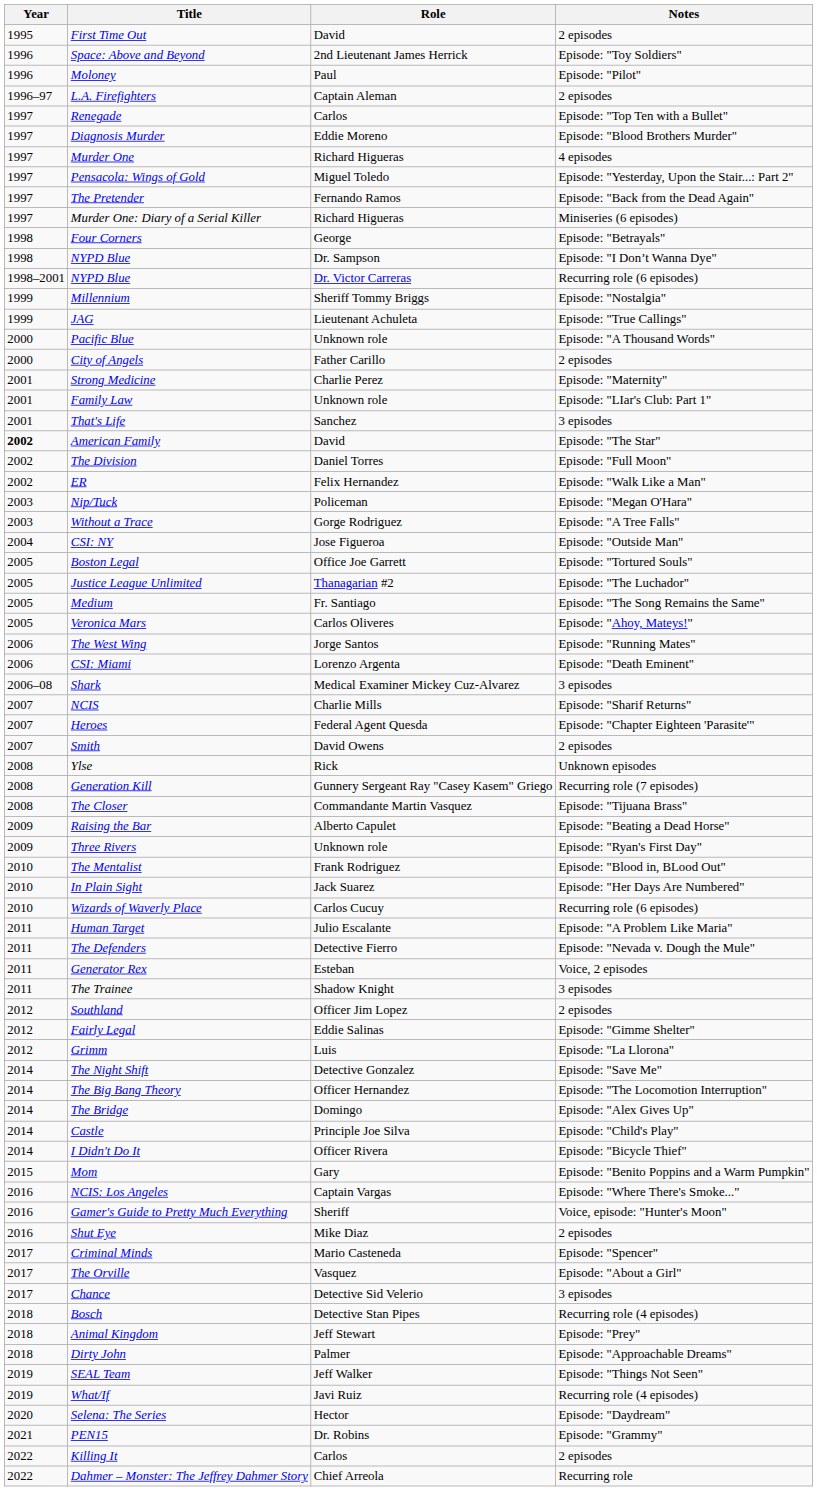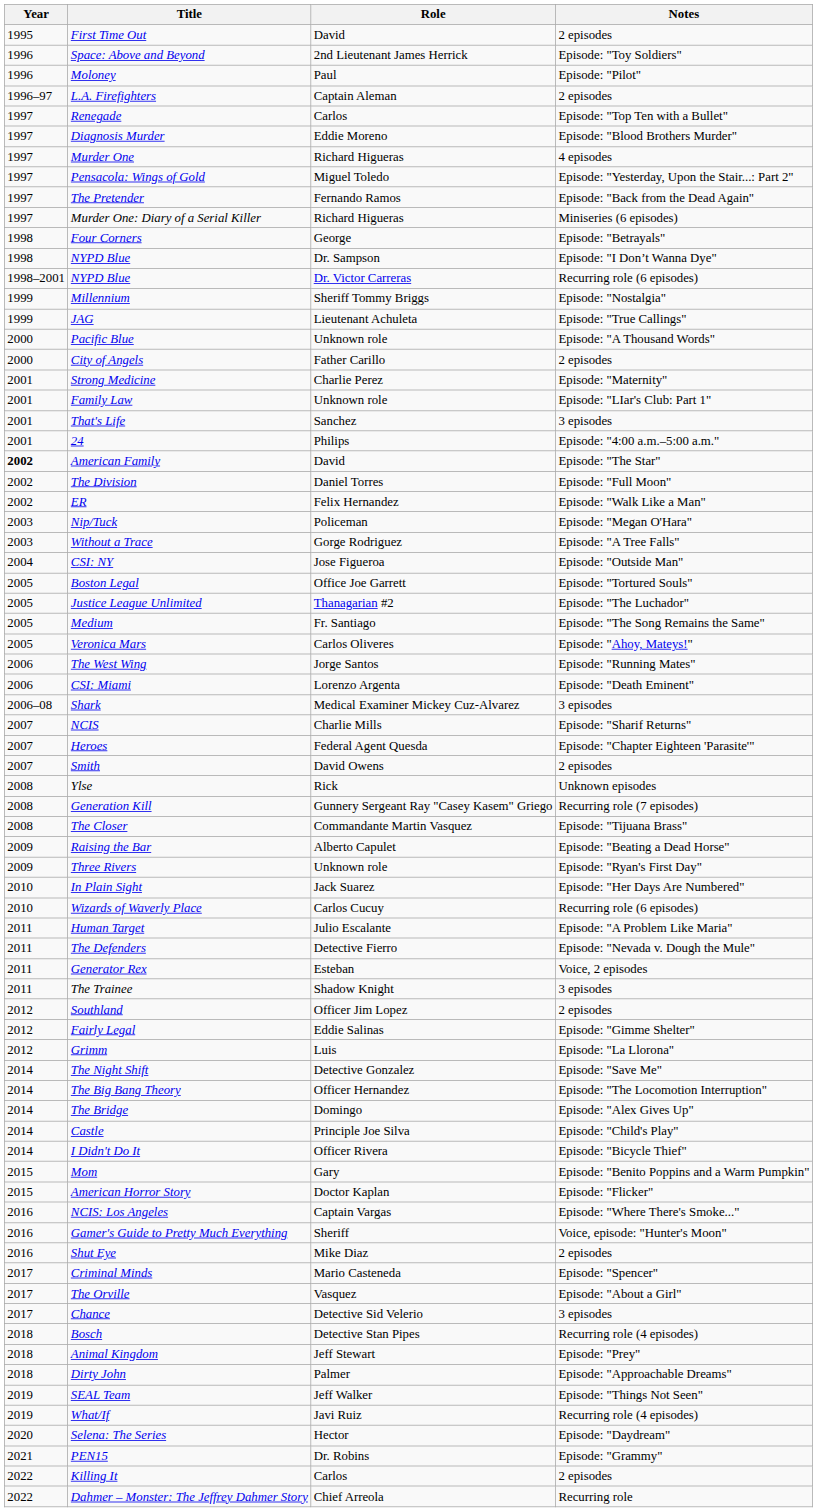+ row: 2001 | 24 | Philips | Episode: "4:00 a.m.–5:00 a.m."
- row: 2010 | The Mentalist | Frank Rodriguez | Episode: "Blood in, BLood Out"
+ row: 2015 | American Horror Story | Doctor Kaplan | Episode: "Flicker"
